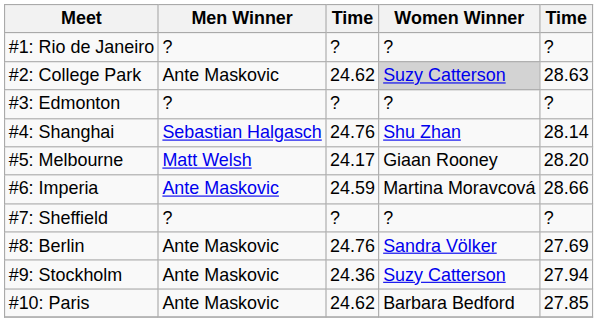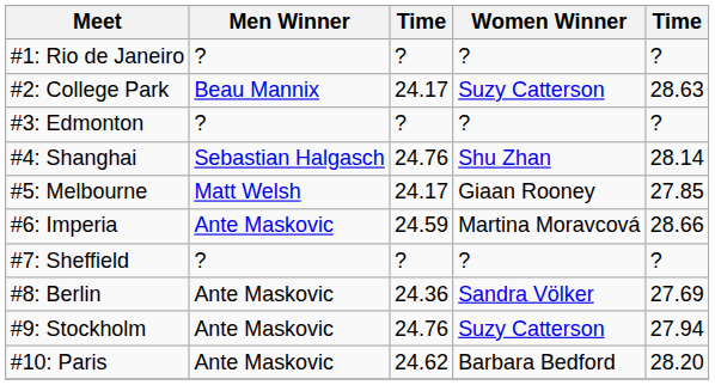#2: College Park | Men Winner: Ante Maskovic -> Beau Mannix
#2: College Park | column 3: 24.62 -> 24.17
#2: College Park | Women Winner: lightgrey background -> no background
#5: Melbourne | column 5: 28.20 -> 27.85
#8: Berlin | column 3: 24.76 -> 24.36
#9: Stockholm | column 3: 24.36 -> 24.76
#10: Paris | column 5: 27.85 -> 28.20
